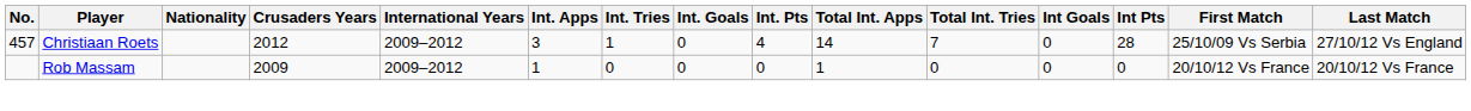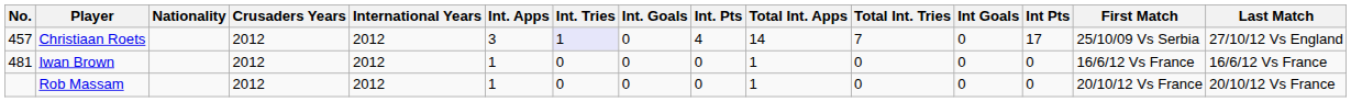Christiaan Roets | International Years: 2009–2012 -> 2012
Christiaan Roets | Int. Tries: no background -> lavender background
Christiaan Roets | Int Pts: 28 -> 17
+ row: 481 | Iwan Brown | 2012 | 2012 | 1 | 0 | 0 | 0 | 1 | 0 | 0 | 0 | 16/6/12 Vs France | 16/6/12 Vs France
Rob Massam | Crusaders Years: 2009 -> 2012
Rob Massam | International Years: 2009–2012 -> 2012
